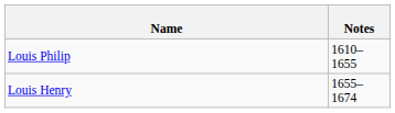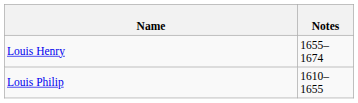rows swapped: Louis Philip <-> Louis Henry
